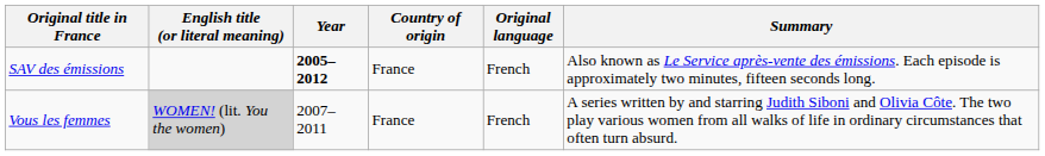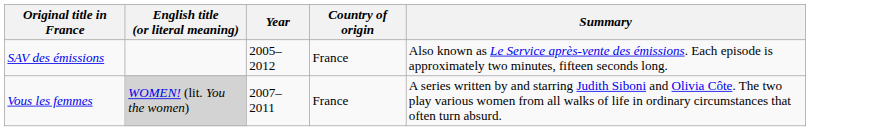- column: Original language | French | French
SAV des émissions | Year: bold -> normal
